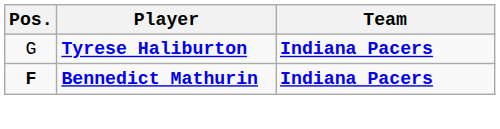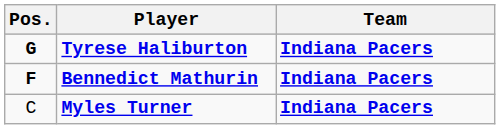Tyrese Haliburton | Pos.: normal -> bold
+ row: C | Myles Turner | Indiana Pacers
